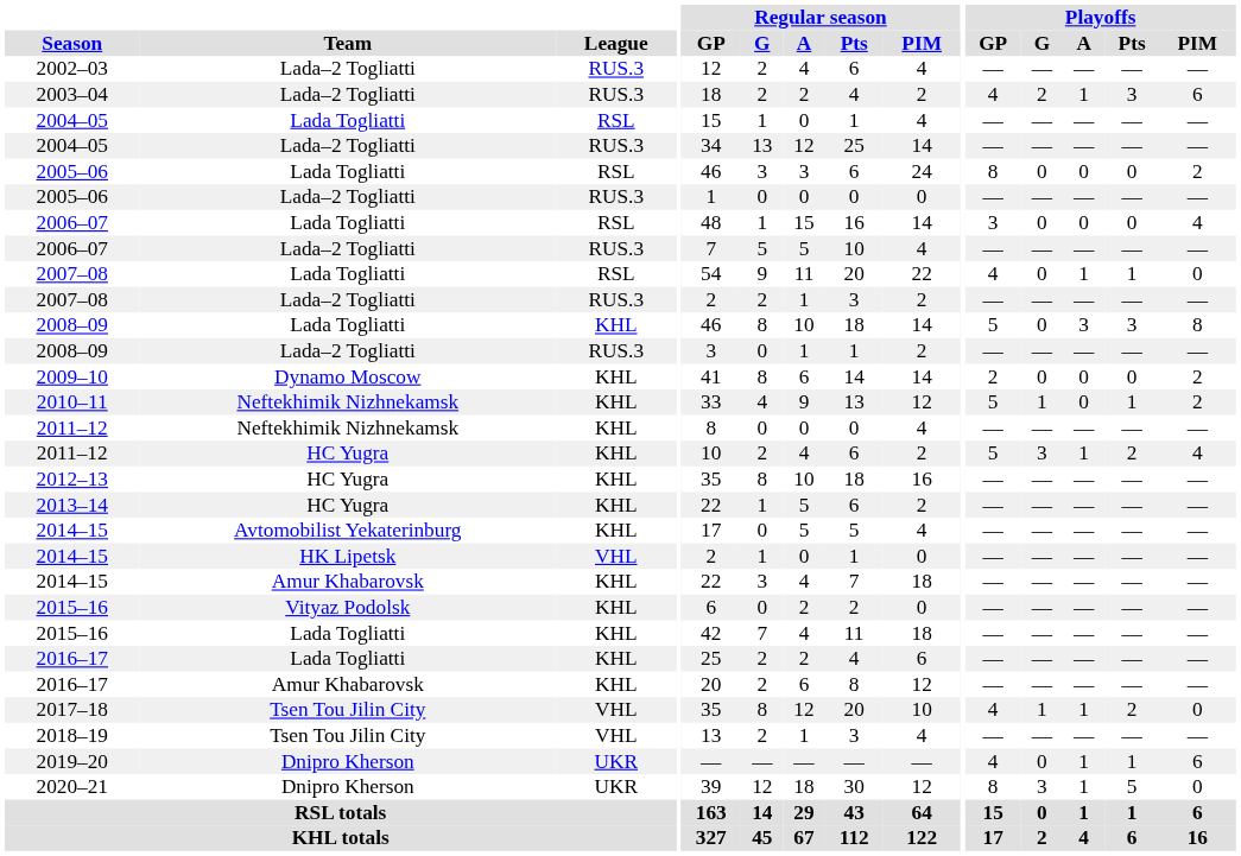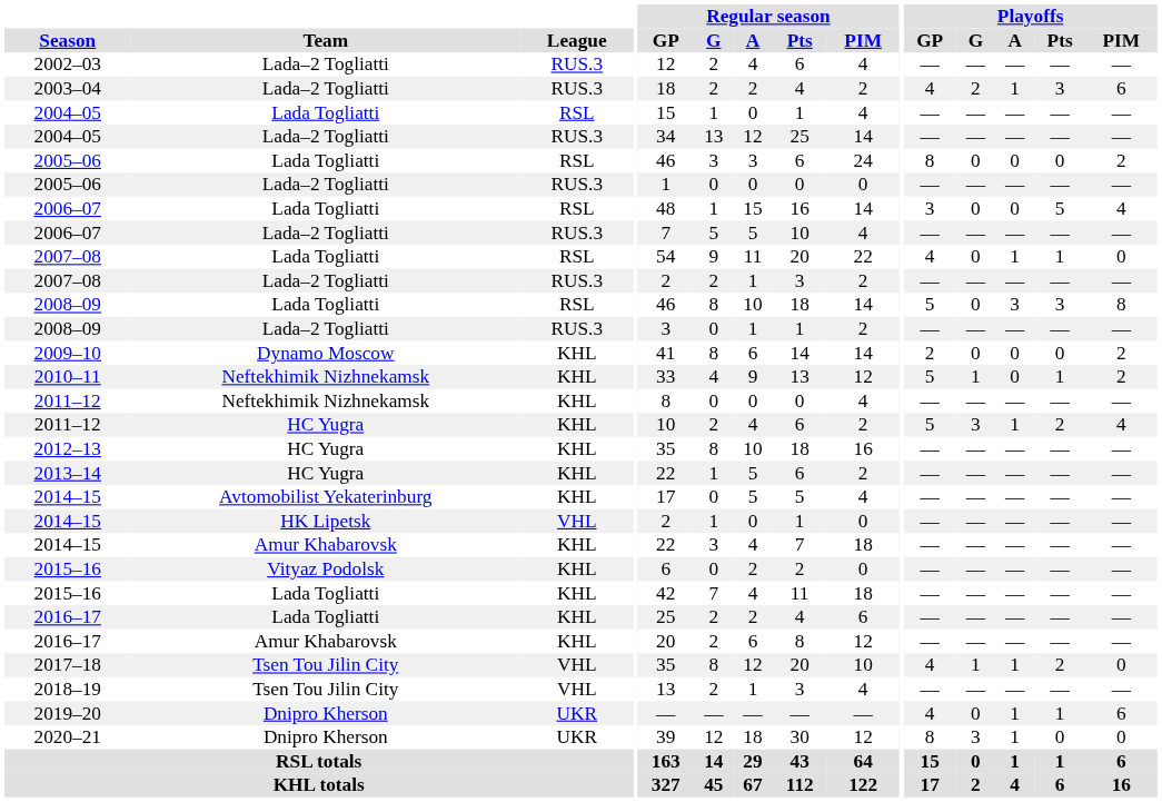2006–07 / Lada Togliatti | Playoffs / Pts: 0 -> 5
2008–09 / Lada Togliatti | League: KHL -> RSL
2020–21 | Playoffs / Pts: 5 -> 0
